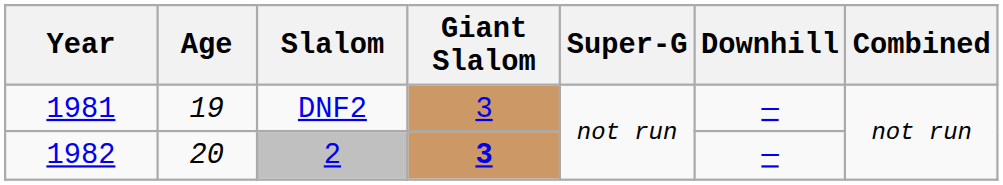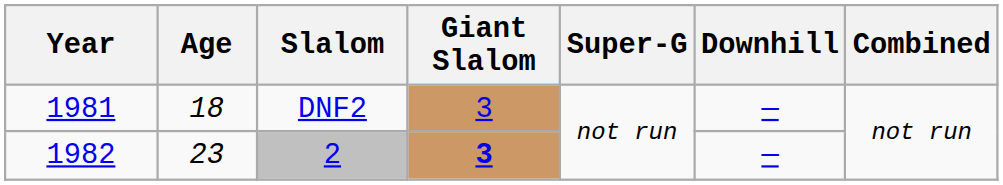DNF2 | Age: 19 -> 18
2 | Age: 20 -> 23
